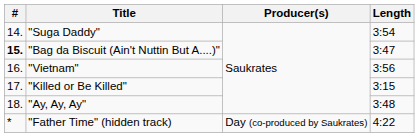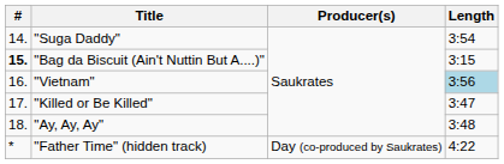"Bag da Biscuit (Ain't Nuttin But A....)" | Length: 3:47 -> 3:15
"Vietnam" | Length: no background -> lightblue background
"Killed or Be Killed" | Length: 3:15 -> 3:47
